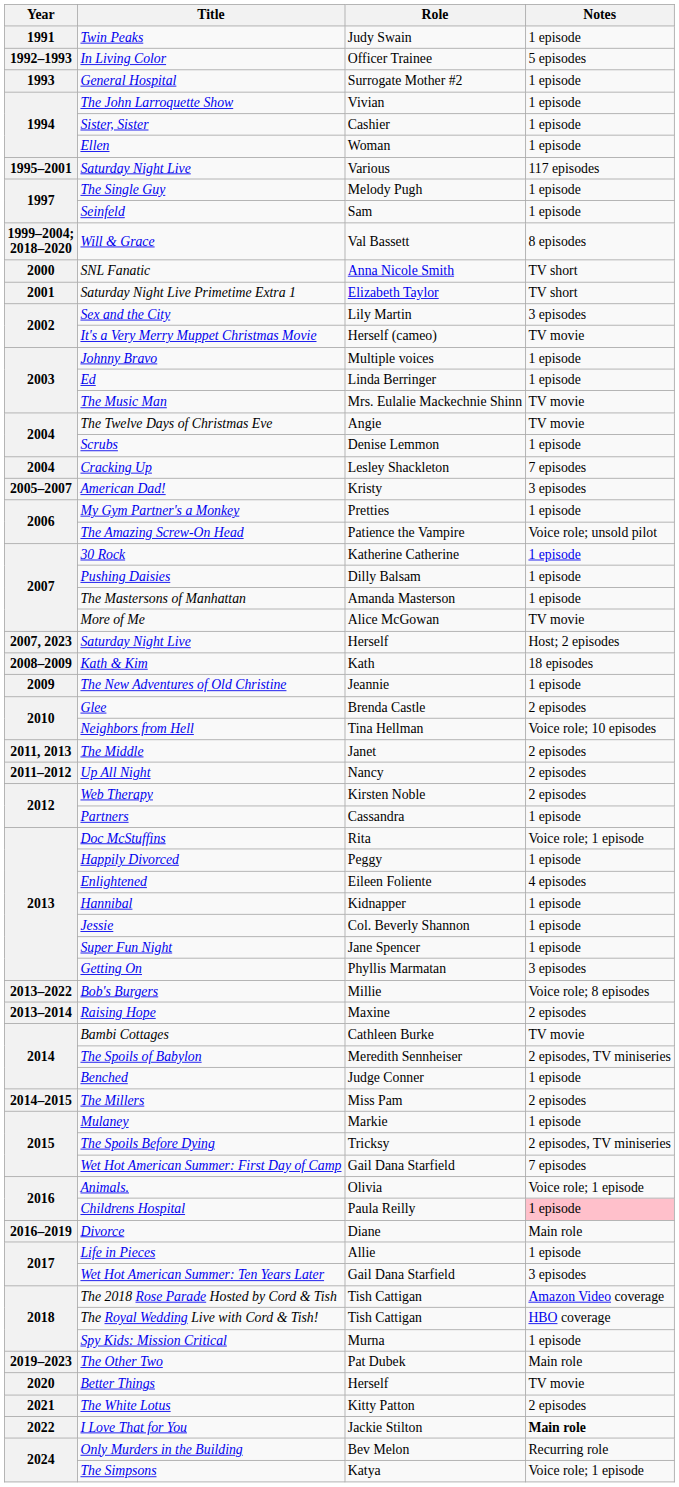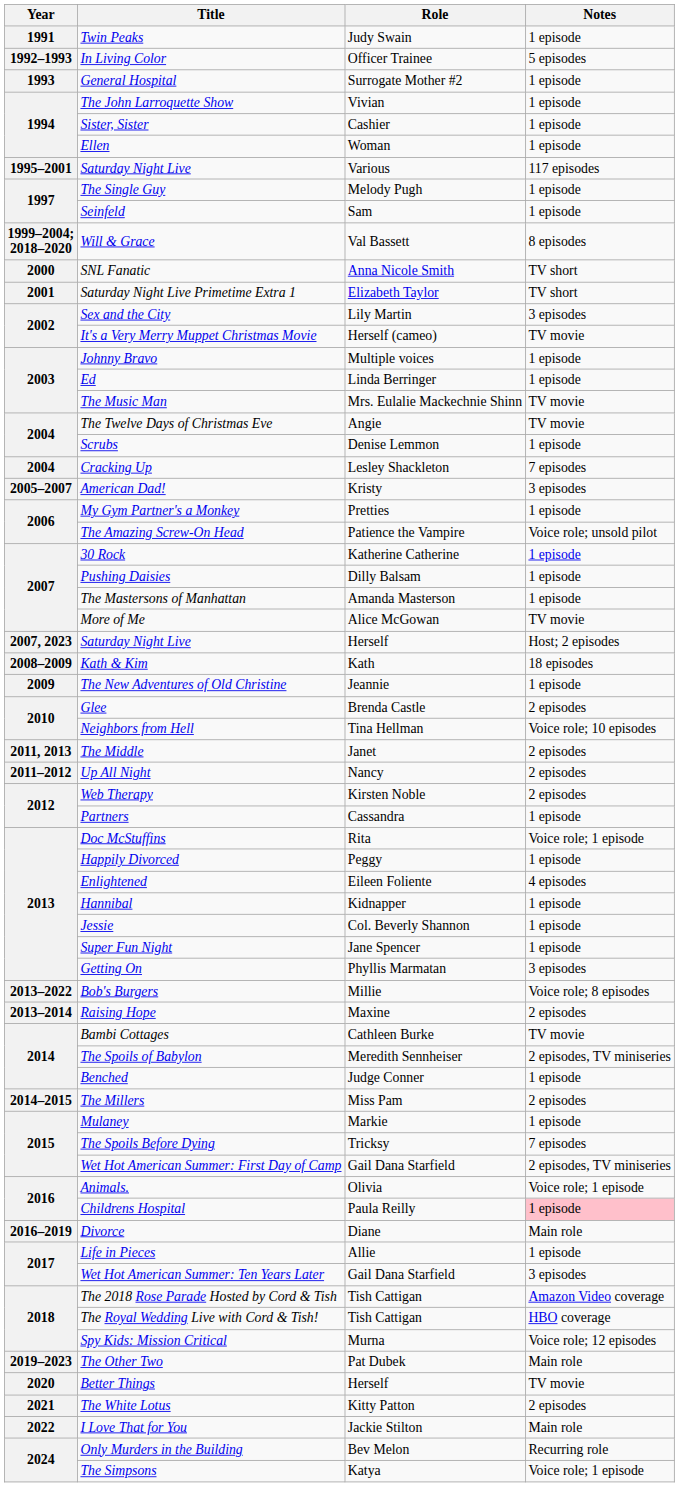The Spoils Before Dying | Notes: 2 episodes, TV miniseries -> 7 episodes
Wet Hot American Summer: First Day of Camp | Notes: 7 episodes -> 2 episodes, TV miniseries
Spy Kids: Mission Critical | Notes: 1 episode -> Voice role; 12 episodes
I Love That for You | Notes: bold -> normal
